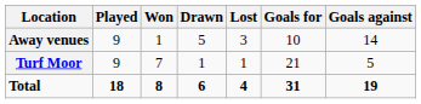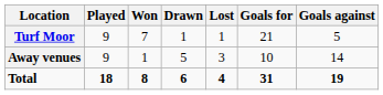rows swapped: Turf Moor <-> Away venues
